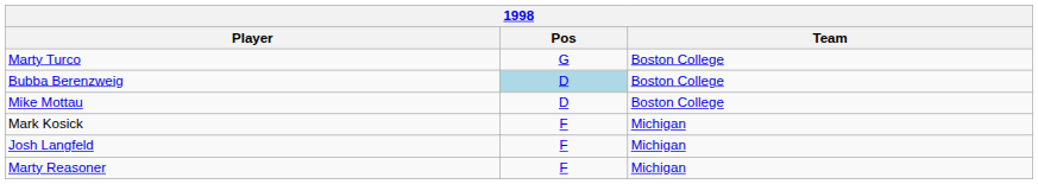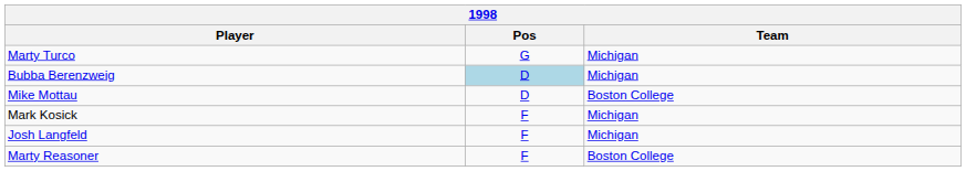Marty Turco | Team: Boston College -> Michigan
Bubba Berenzweig | Team: Boston College -> Michigan
Marty Reasoner | Team: Michigan -> Boston College
